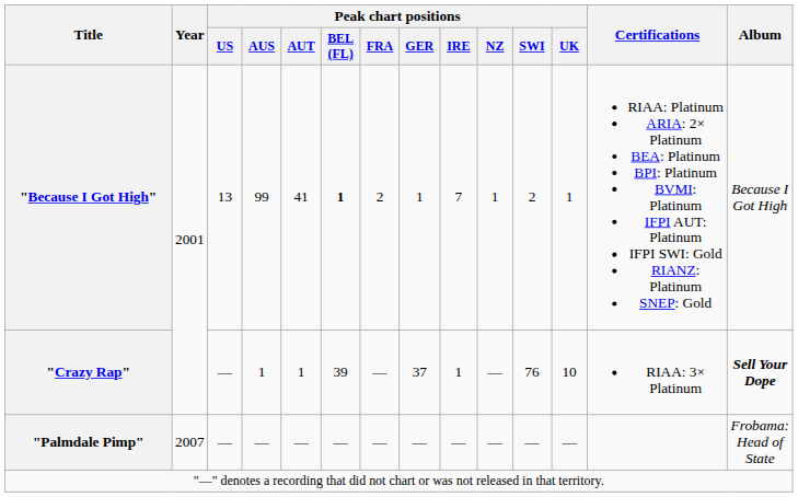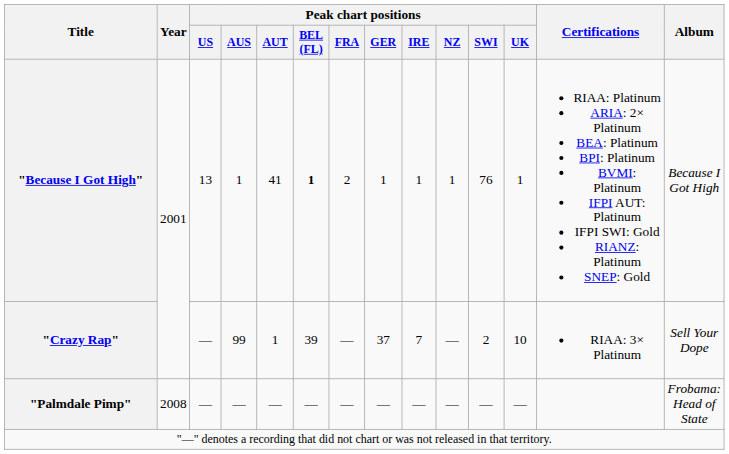"Because I Got High" | Peak chart positions / AUS: 99 -> 1
"Because I Got High" | Peak chart positions / IRE: 7 -> 1
"Because I Got High" | Peak chart positions / SWI: 2 -> 76
"Crazy Rap" | Peak chart positions / AUS: 1 -> 99
"Crazy Rap" | Peak chart positions / IRE: 1 -> 7
"Crazy Rap" | Peak chart positions / SWI: 76 -> 2
"Crazy Rap" | Album: bold -> normal
"Palmdale Pimp" | Year: 2007 -> 2008
